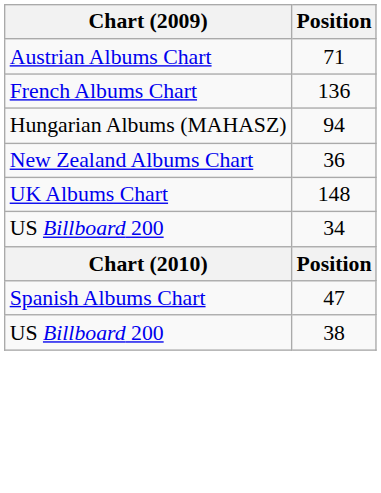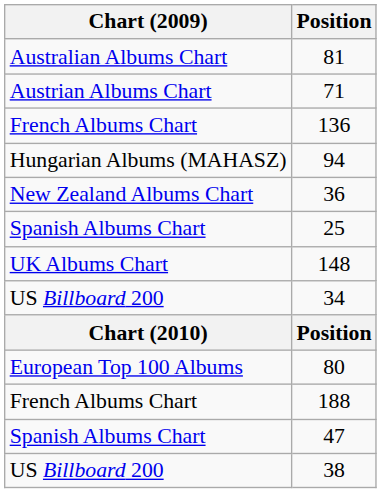+ row: Australian Albums Chart | 81
+ row: Spanish Albums Chart | 25
+ row: European Top 100 Albums | 80
+ row: French Albums Chart | 188
